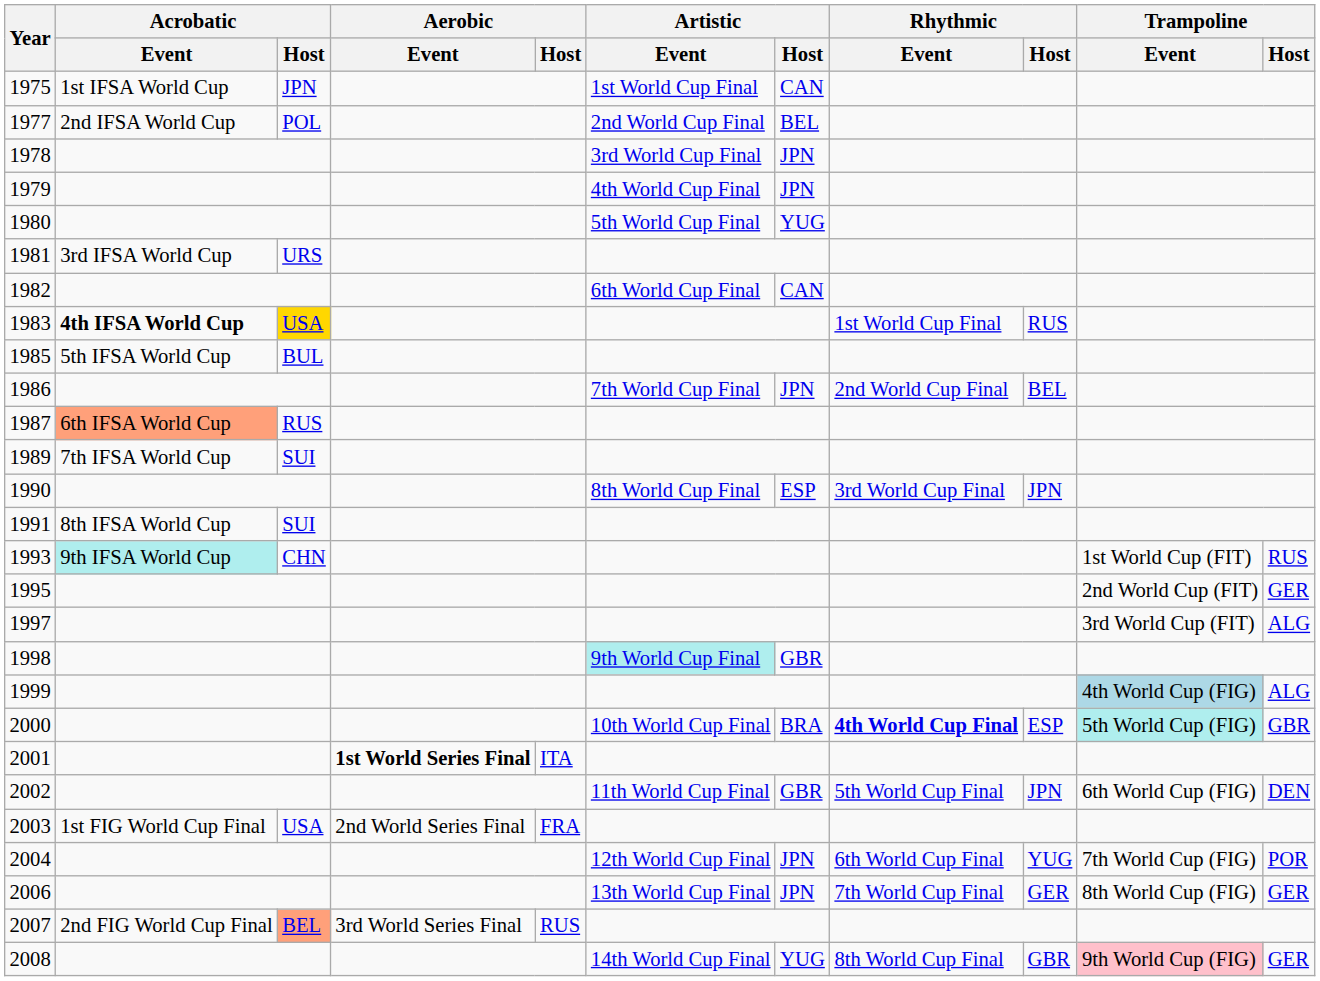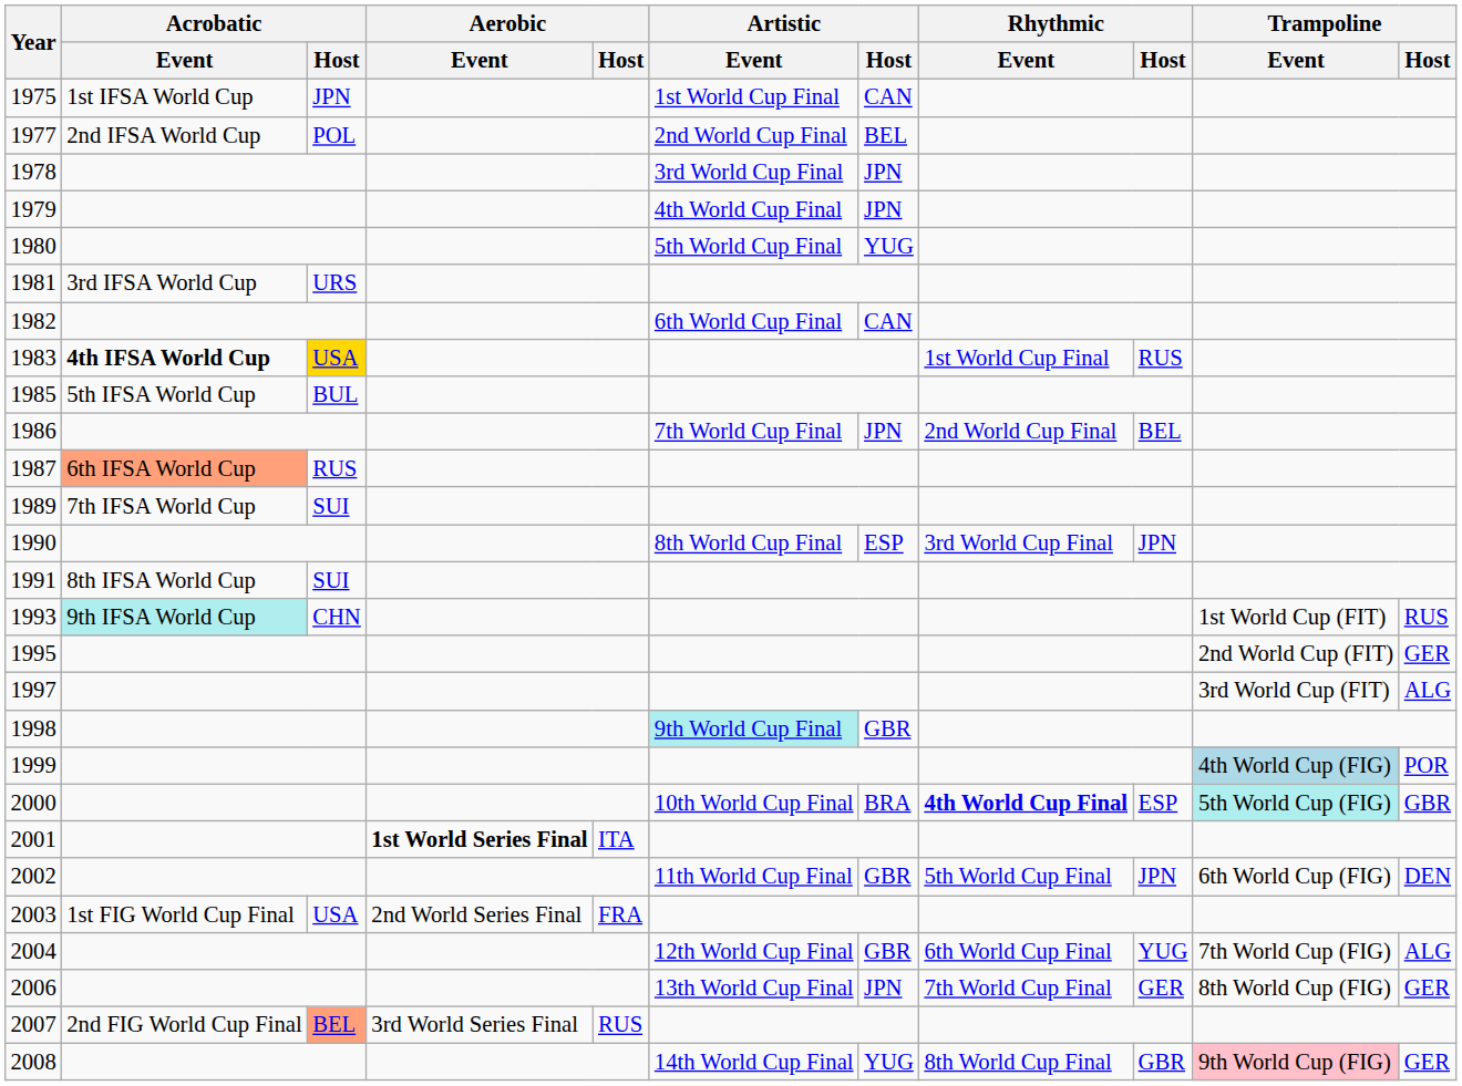1999 | Trampoline / Host: ALG -> POR
2004 | Artistic / Host: JPN -> GBR
2004 | Trampoline / Host: POR -> ALG
